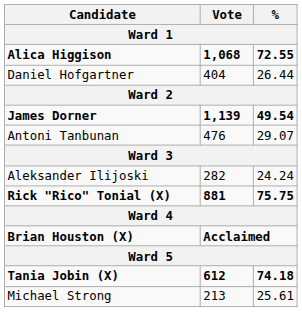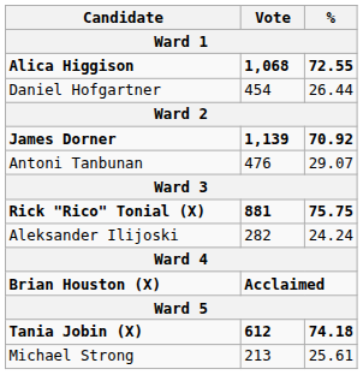Daniel Hofgartner | Vote: 404 -> 454
James Dorner | %: 49.54 -> 70.92
rows swapped: Rick "Rico" Tonial (X) <-> Aleksander Ilijoski
